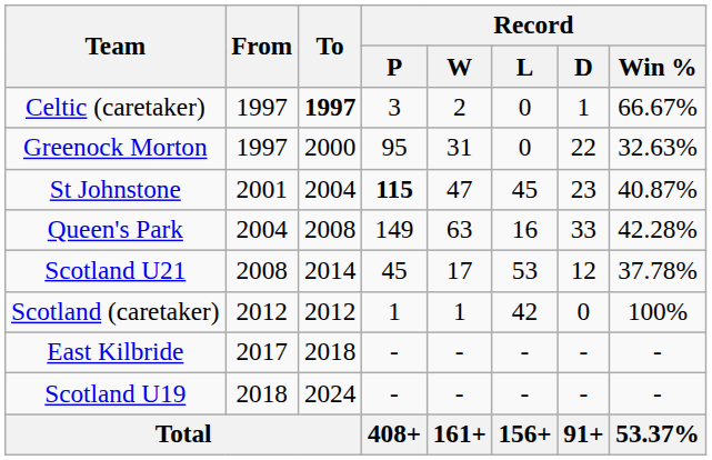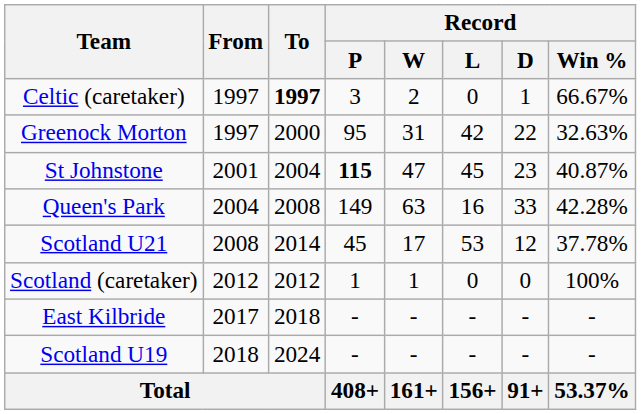Greenock Morton | Record / L: 0 -> 42
Scotland (caretaker) | Record / L: 42 -> 0
